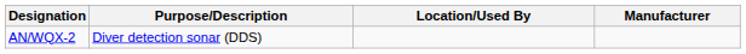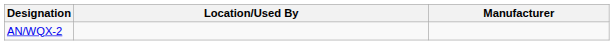- column: Purpose/Description | Diver detection sonar (DDS)
